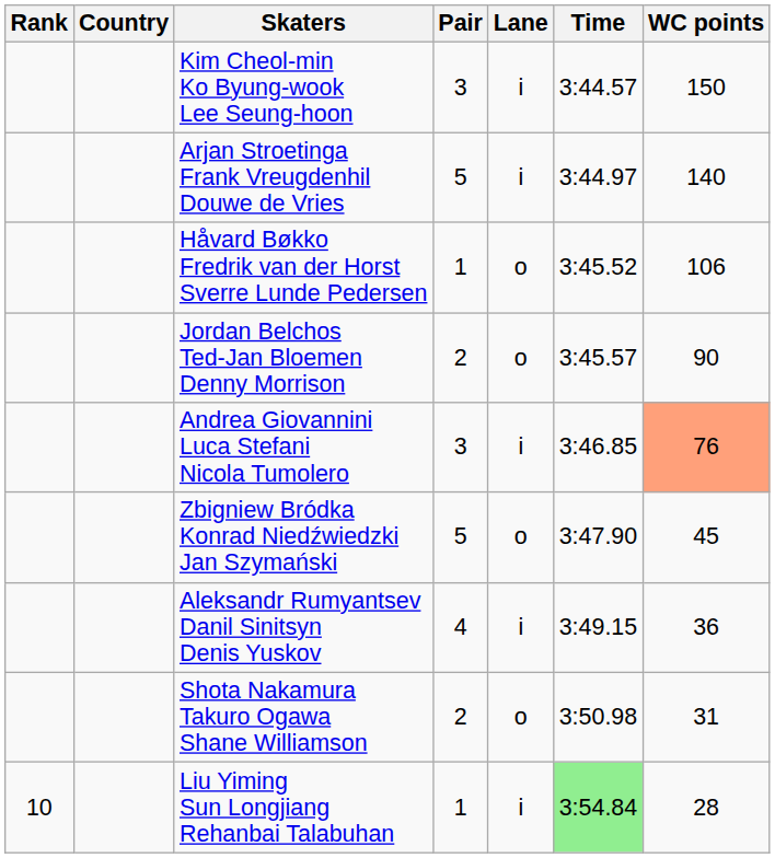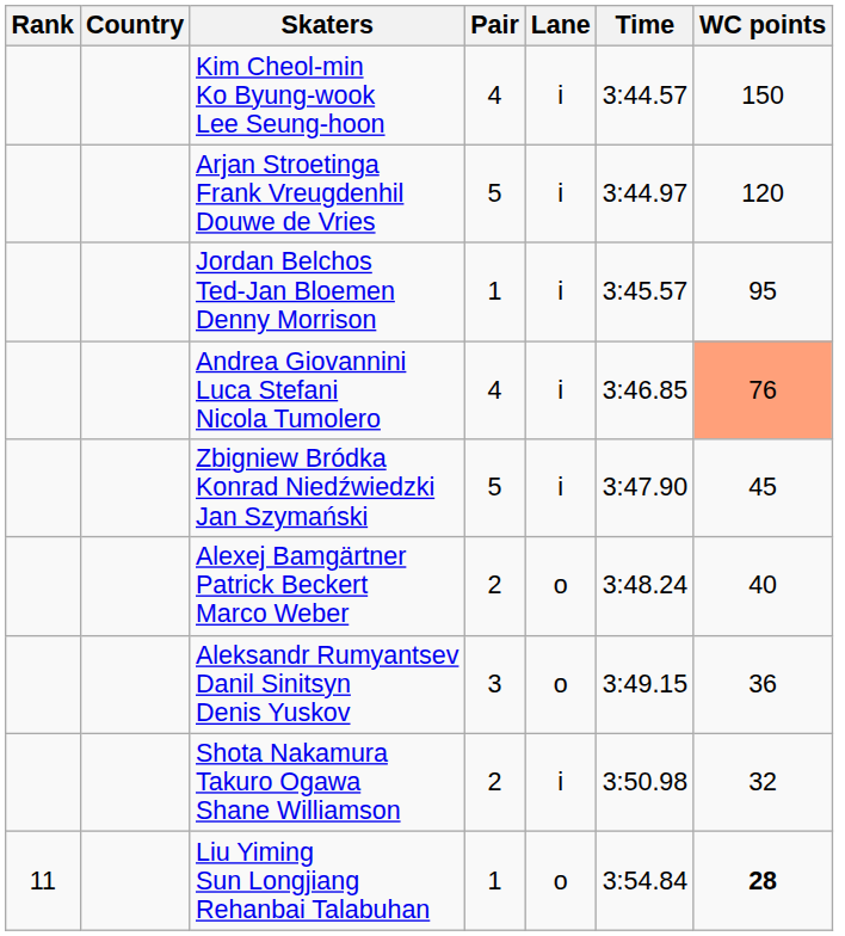Kim Cheol-min Ko Byung-wook Lee Seung-hoon | Pair: 3 -> 4
Arjan Stroetinga Frank Vreugdenhil Douwe de Vries | WC points: 140 -> 120
- row: Håvard Bøkko Fredrik van der Horst Sverre Lunde Pedersen | 1 | o | 3:45.52 | 106
Jordan Belchos Ted-Jan Bloemen Denny Morrison | Pair: 2 -> 1
Jordan Belchos Ted-Jan Bloemen Denny Morrison | Lane: o -> i
Jordan Belchos Ted-Jan Bloemen Denny Morrison | WC points: 90 -> 95
Andrea Giovannini Luca Stefani Nicola Tumolero | Pair: 3 -> 4
Zbigniew Bródka Konrad Niedźwiedzki Jan Szymański | Lane: o -> i
+ row: Alexej Bamgärtner Patrick Beckert Marco Weber | 2 | o | 3:48.24 | 40
Aleksandr Rumyantsev Danil Sinitsyn Denis Yuskov | Pair: 4 -> 3
Aleksandr Rumyantsev Danil Sinitsyn Denis Yuskov | Lane: i -> o
Shota Nakamura Takuro Ogawa Shane Williamson | Lane: o -> i
Shota Nakamura Takuro Ogawa Shane Williamson | WC points: 31 -> 32
Liu Yiming Sun Longjiang Rehanbai Talabuhan | Rank: 10 -> 11
Liu Yiming Sun Longjiang Rehanbai Talabuhan | Lane: i -> o
Liu Yiming Sun Longjiang Rehanbai Talabuhan | Time: lightgreen background -> no background
Liu Yiming Sun Longjiang Rehanbai Talabuhan | WC points: normal -> bold
